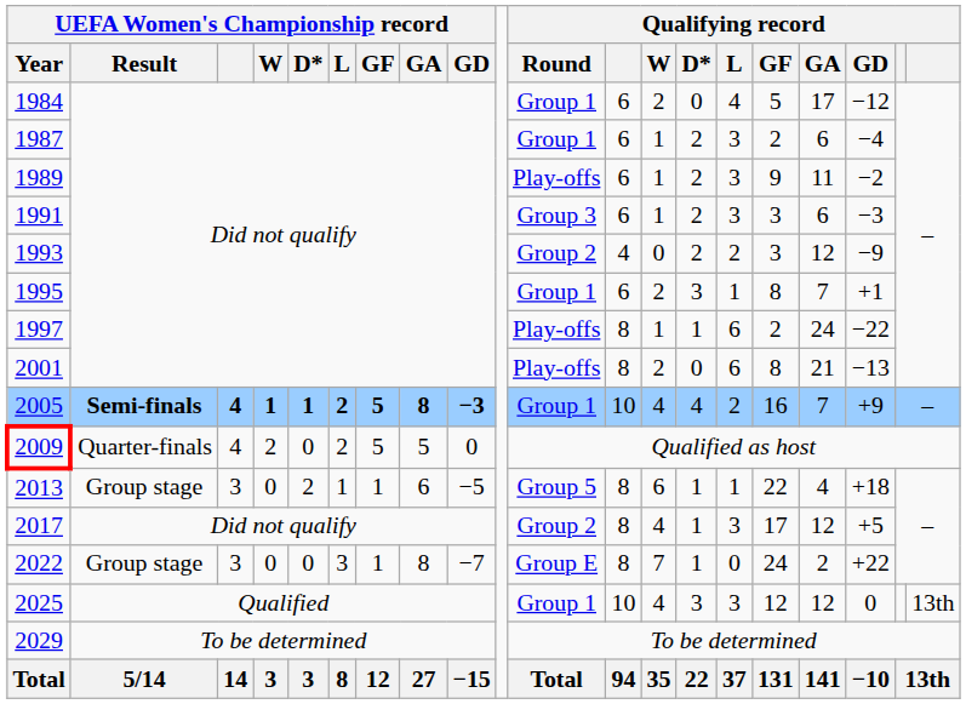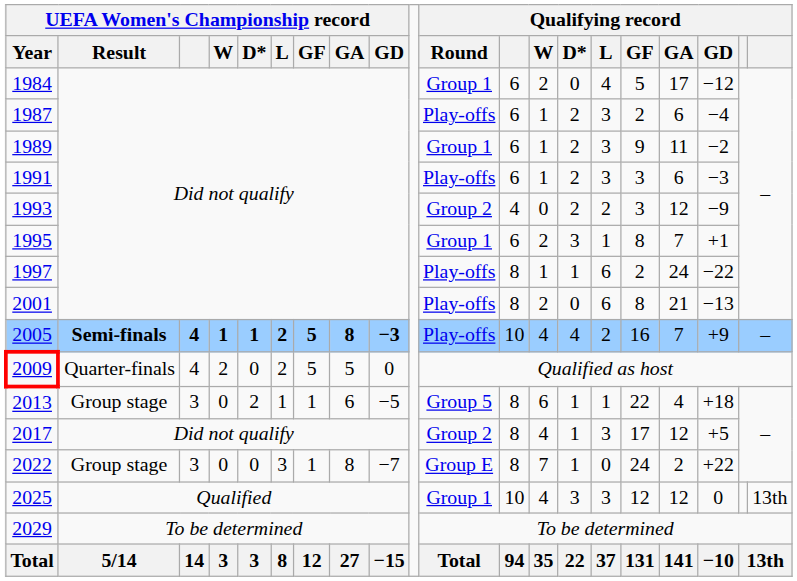1987 | Qualifying record / Round: Group 1 -> Play-offs
1989 | Qualifying record / Round: Play-offs -> Group 1
1991 | Qualifying record / Round: Group 3 -> Play-offs
2005 | Qualifying record / Round: Group 1 -> Play-offs
